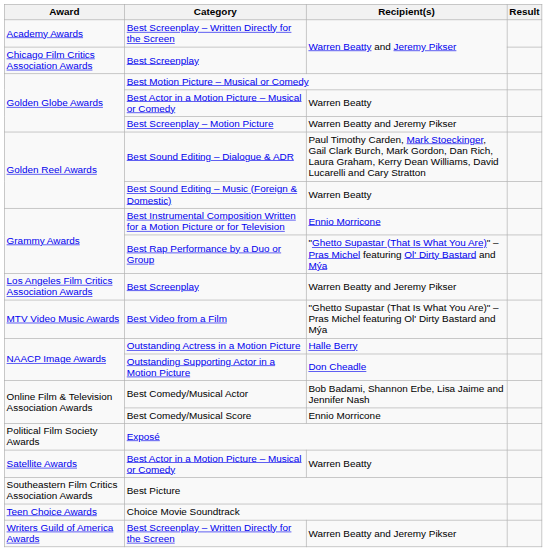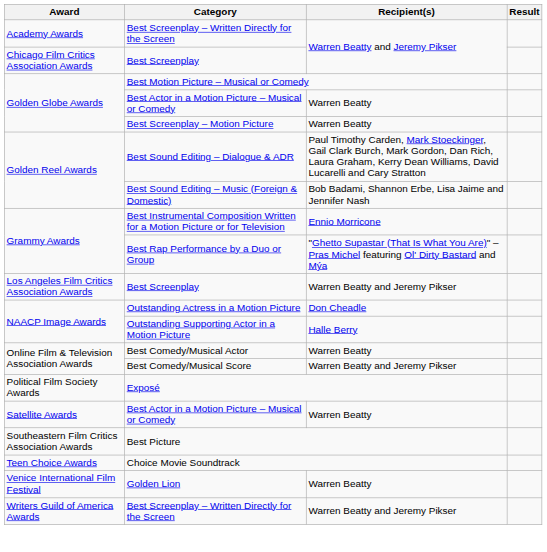Best Screenplay – Motion Picture | Recipient(s): Warren Beatty and Jeremy Pikser -> Warren Beatty
Best Sound Editing – Music (Foreign & Domestic) | Recipient(s): Warren Beatty -> Bob Badami, Shannon Erbe, Lisa Jaime and Jennifer Nash
- row: MTV Video Music Awards | Best Video from a Film | "Ghetto Supastar (That Is What You Are)" – Pras Michel featuring Ol' Dirty Bastard and Mýa
Outstanding Actress in a Motion Picture | Recipient(s): Halle Berry -> Don Cheadle
Outstanding Supporting Actor in a Motion Picture | Recipient(s): Don Cheadle -> Halle Berry
Best Comedy/Musical Actor | Recipient(s): Bob Badami, Shannon Erbe, Lisa Jaime and Jennifer Nash -> Warren Beatty
Best Comedy/Musical Score | Recipient(s): Ennio Morricone -> Warren Beatty and Jeremy Pikser
+ row: Venice International Film Festival | Golden Lion | Warren Beatty
